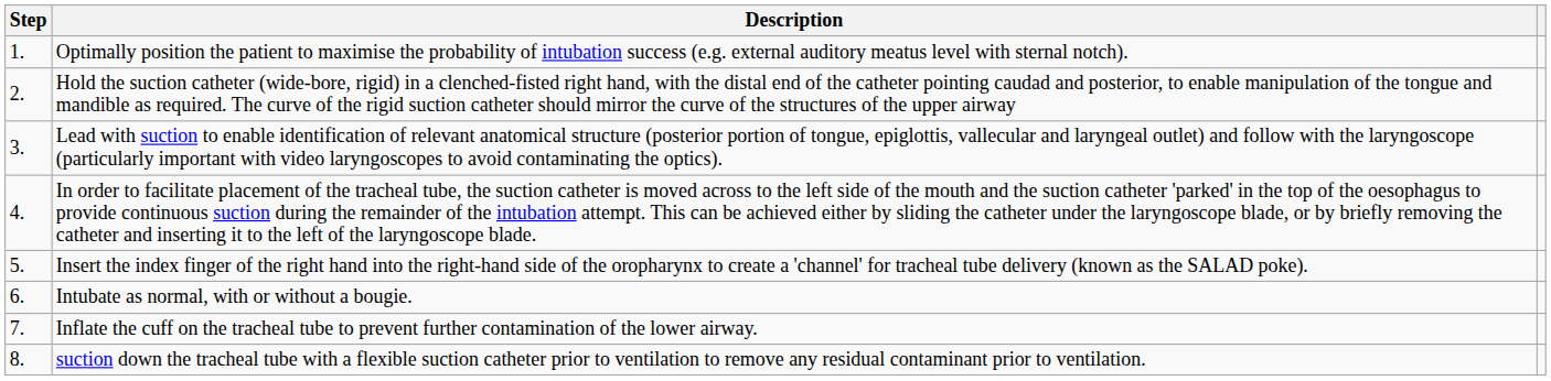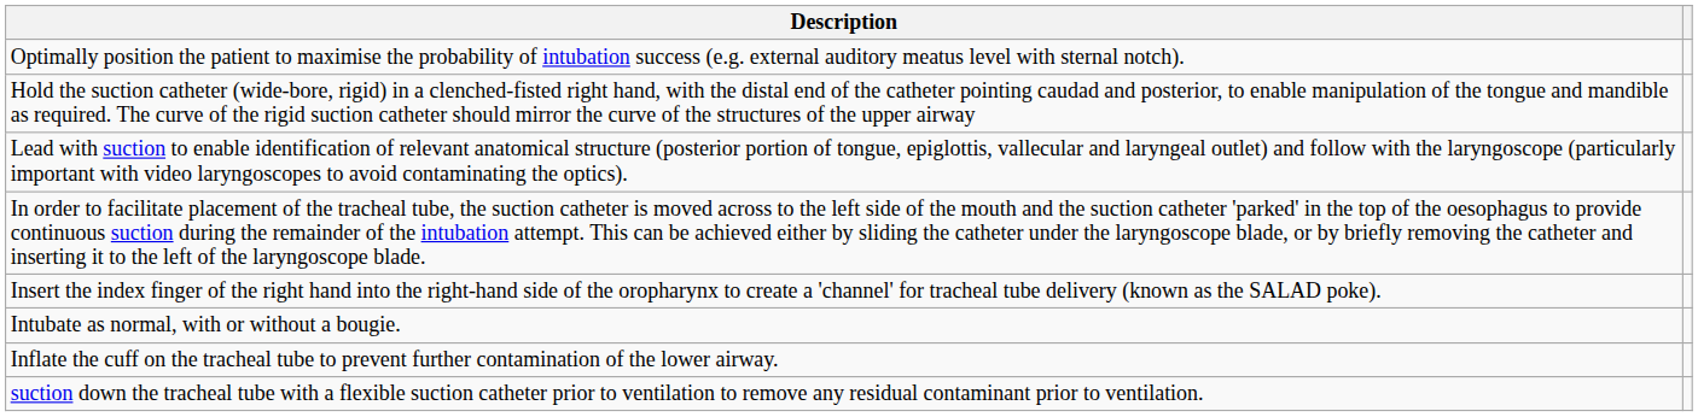- column: Step | 1. | 2. | 3. | 4. | 5. | 6. | 7. | 8.
